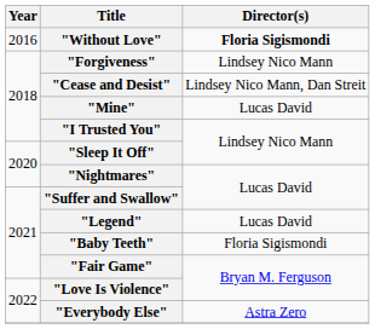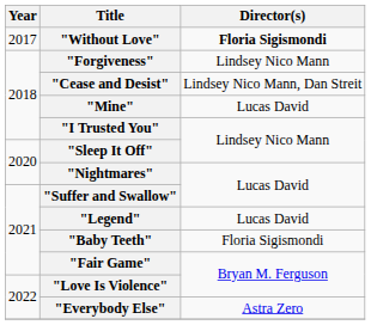"Without Love" | Year: 2016 -> 2017
